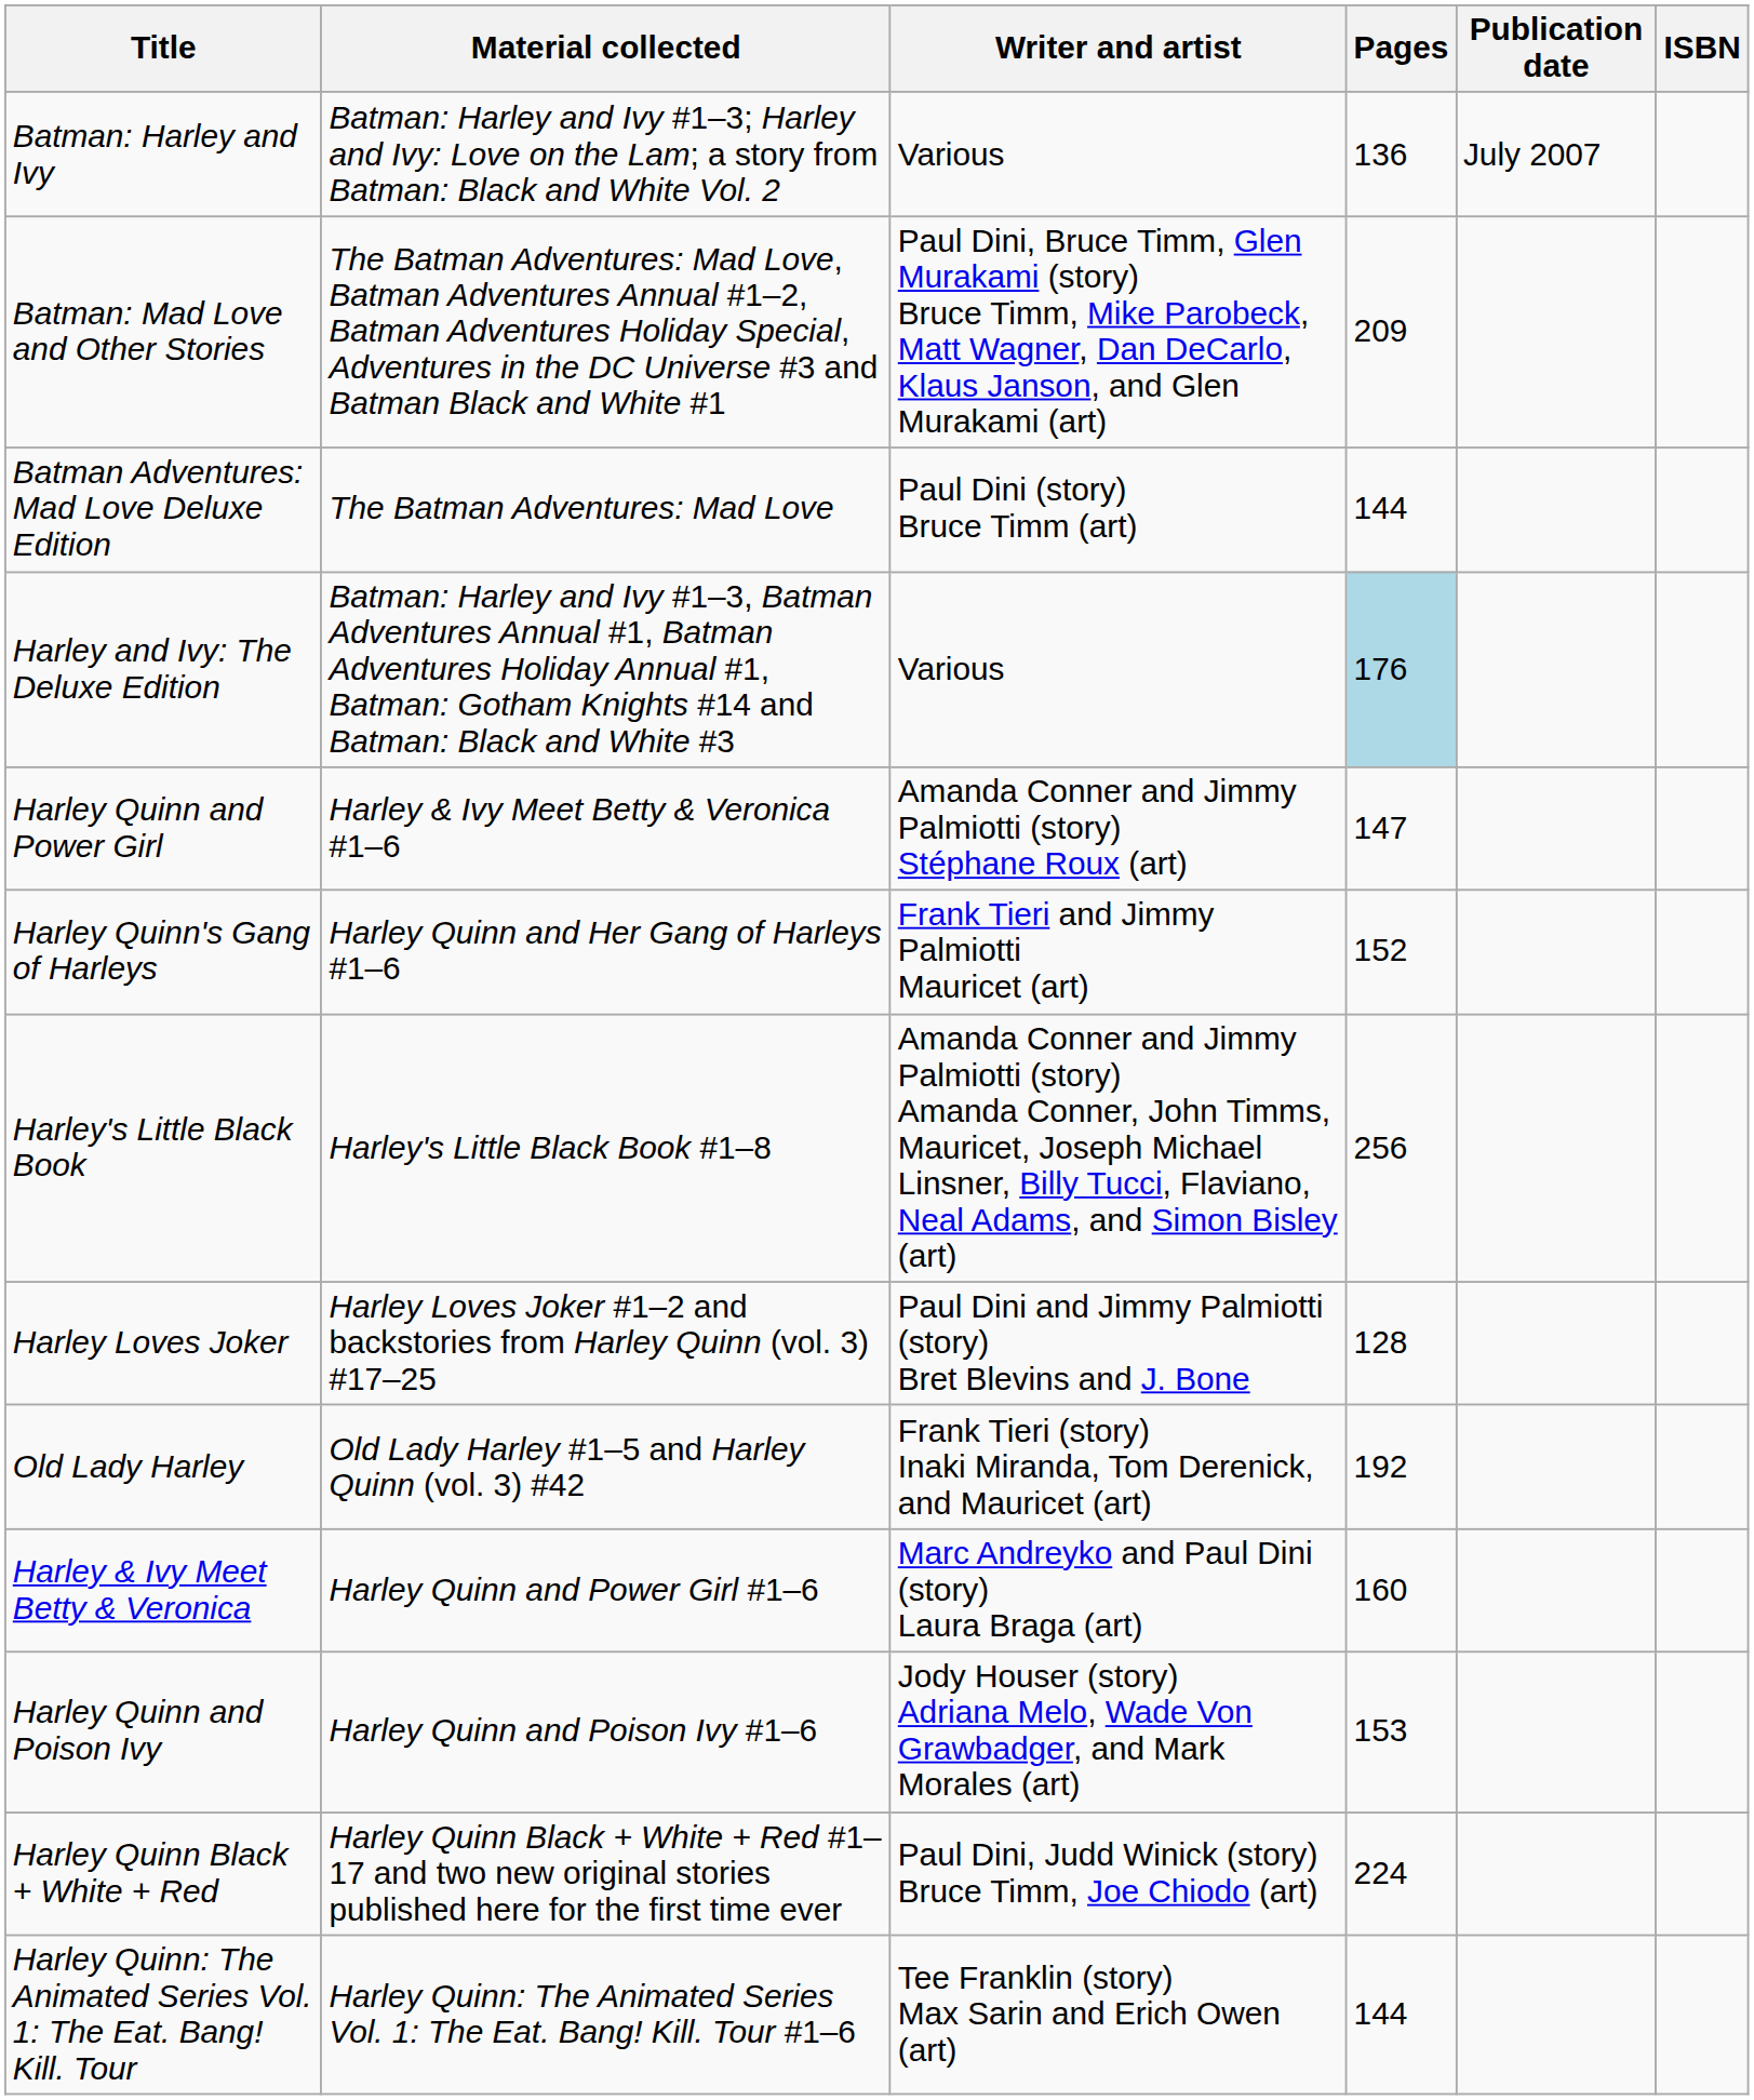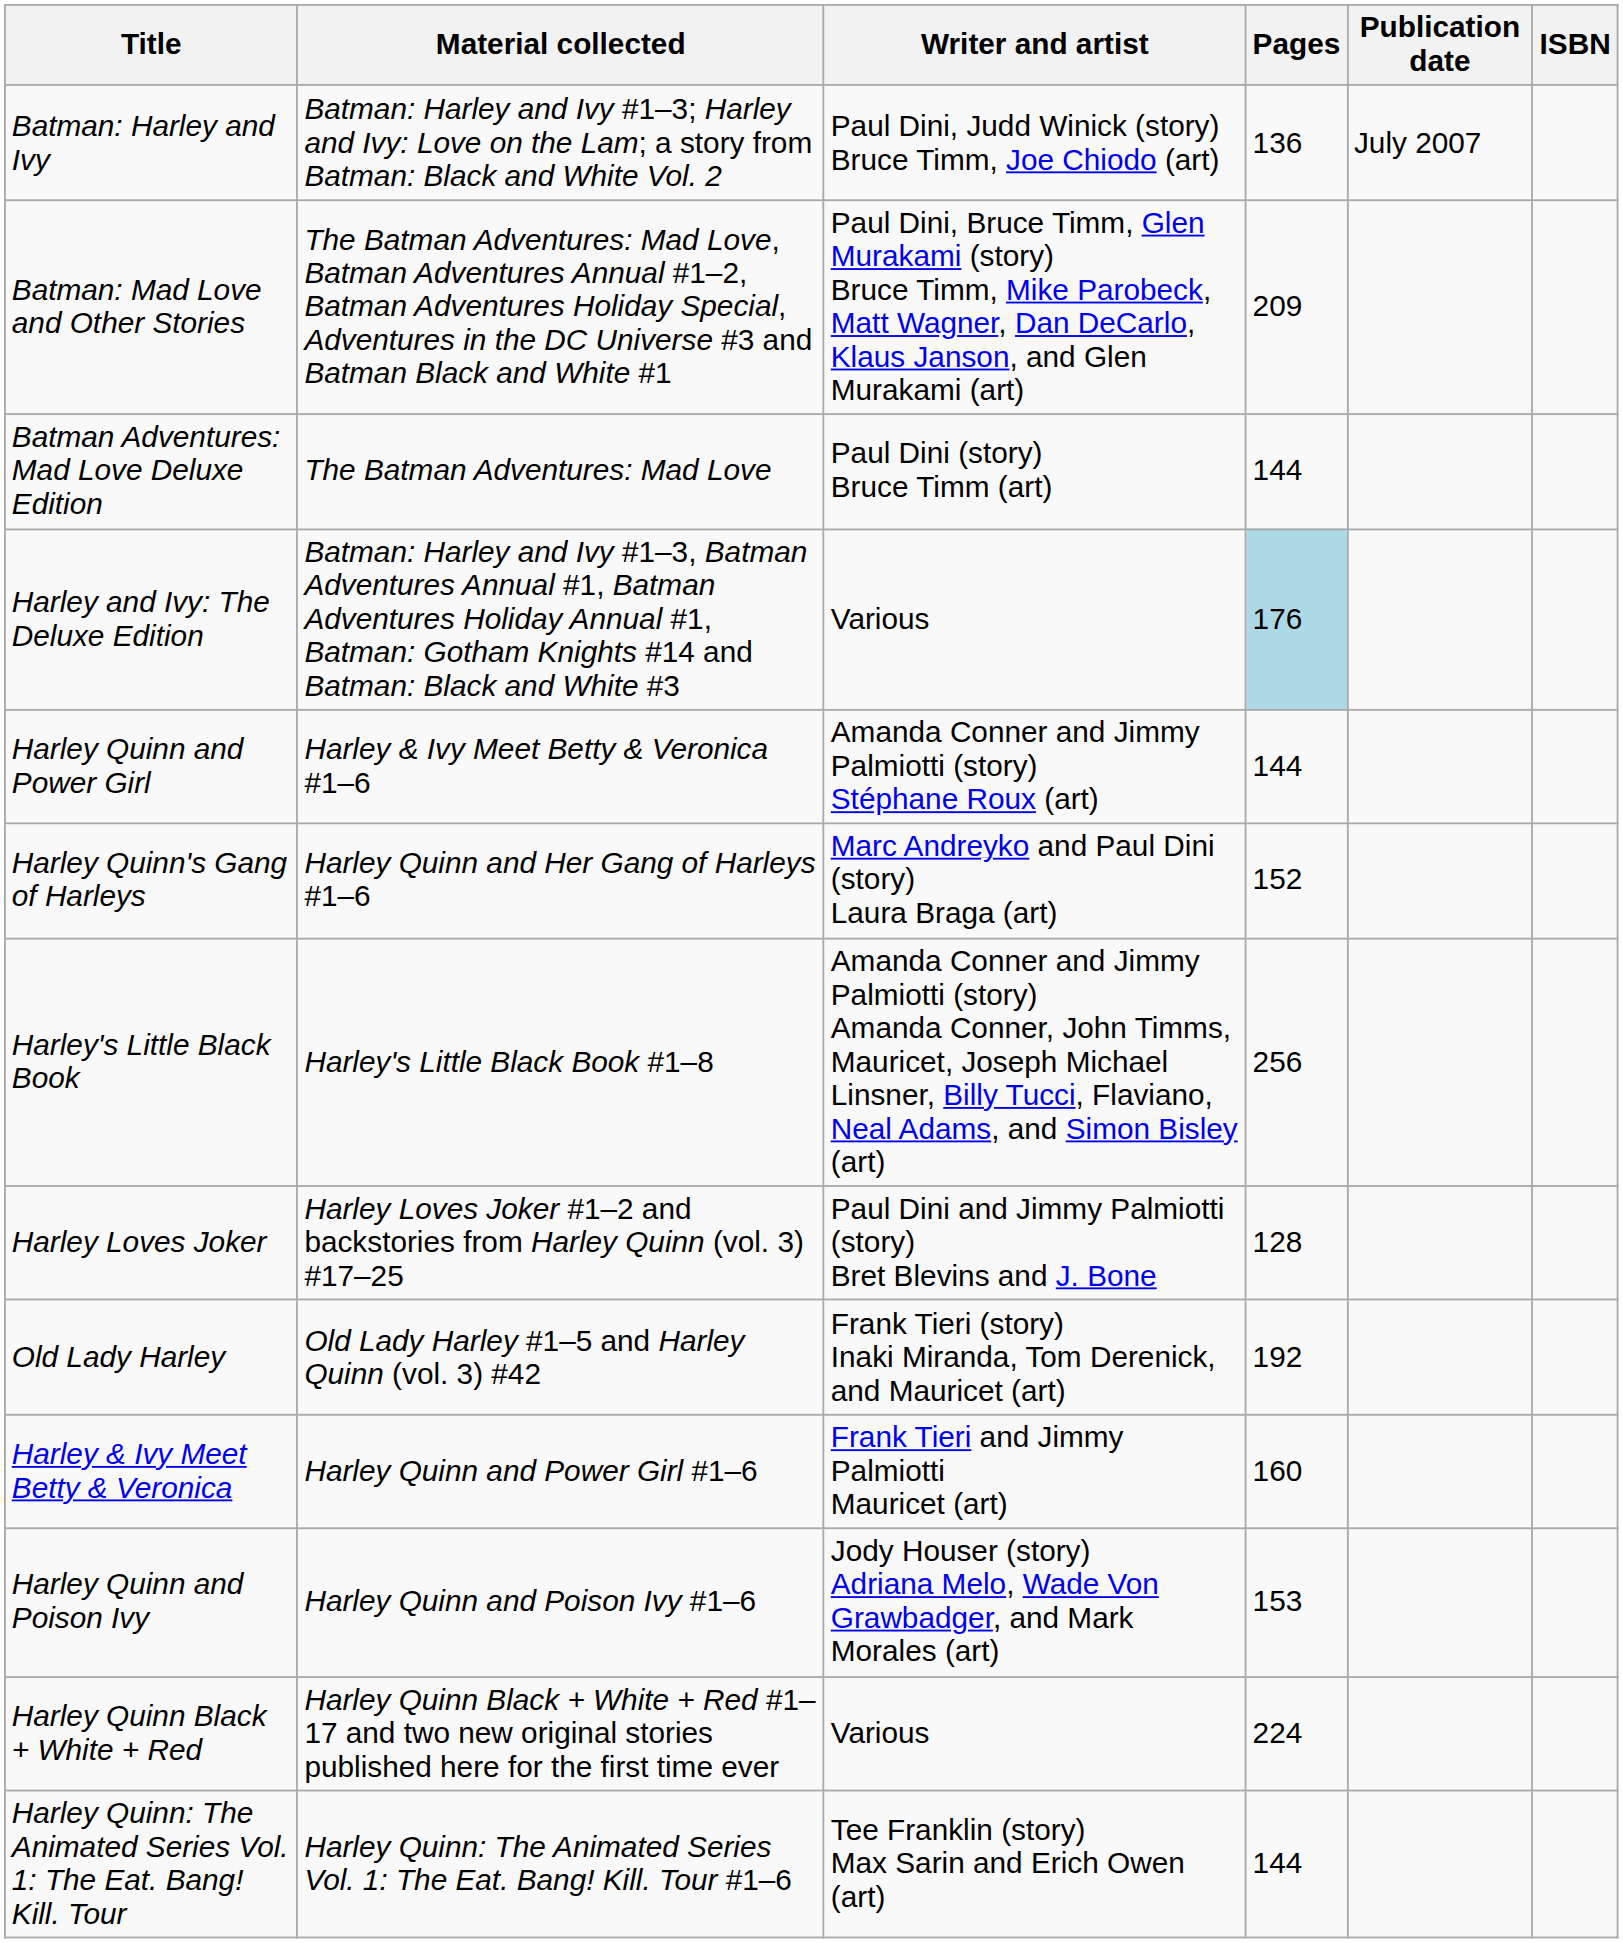Batman: Harley and Ivy | Writer and artist: Various -> Paul Dini, Judd Winick (story) Bruce Timm, Joe Chiodo (art)
Harley Quinn and Power Girl | Pages: 147 -> 144
Harley Quinn's Gang of Harleys | Writer and artist: Frank Tieri and Jimmy Palmiotti Mauricet (art) -> Marc Andreyko and Paul Dini (story) Laura Braga (art)
Harley & Ivy Meet Betty & Veronica | Writer and artist: Marc Andreyko and Paul Dini (story) Laura Braga (art) -> Frank Tieri and Jimmy Palmiotti Mauricet (art)
Harley Quinn Black + White + Red | Writer and artist: Paul Dini, Judd Winick (story) Bruce Timm, Joe Chiodo (art) -> Various
